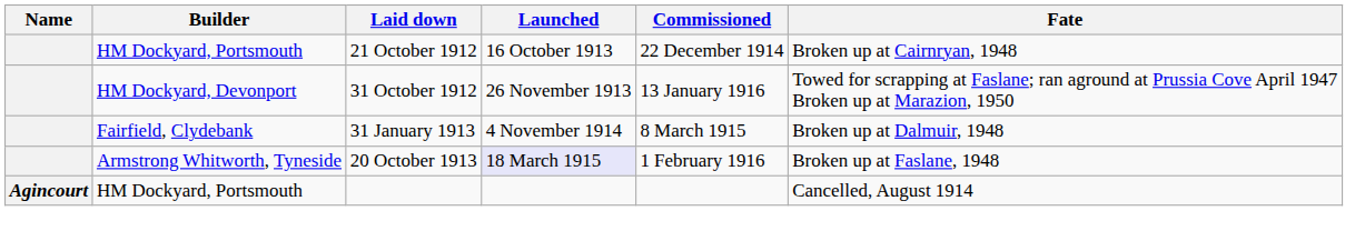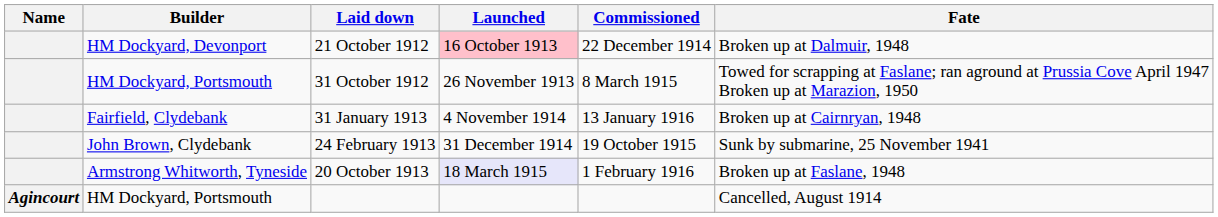21 October 1912 | Builder: HM Dockyard, Portsmouth -> HM Dockyard, Devonport
21 October 1912 | Launched: no background -> pink background
21 October 1912 | Fate: Broken up at Cairnryan, 1948 -> Broken up at Dalmuir, 1948
31 October 1912 | Builder: HM Dockyard, Devonport -> HM Dockyard, Portsmouth
31 October 1912 | Commissioned: 13 January 1916 -> 8 March 1915
31 January 1913 | Commissioned: 8 March 1915 -> 13 January 1916
31 January 1913 | Fate: Broken up at Dalmuir, 1948 -> Broken up at Cairnryan, 1948
+ row: John Brown, Clydebank | 24 February 1913 | 31 December 1914 | 19 October 1915 | Sunk by submarine, 25 November 1941
